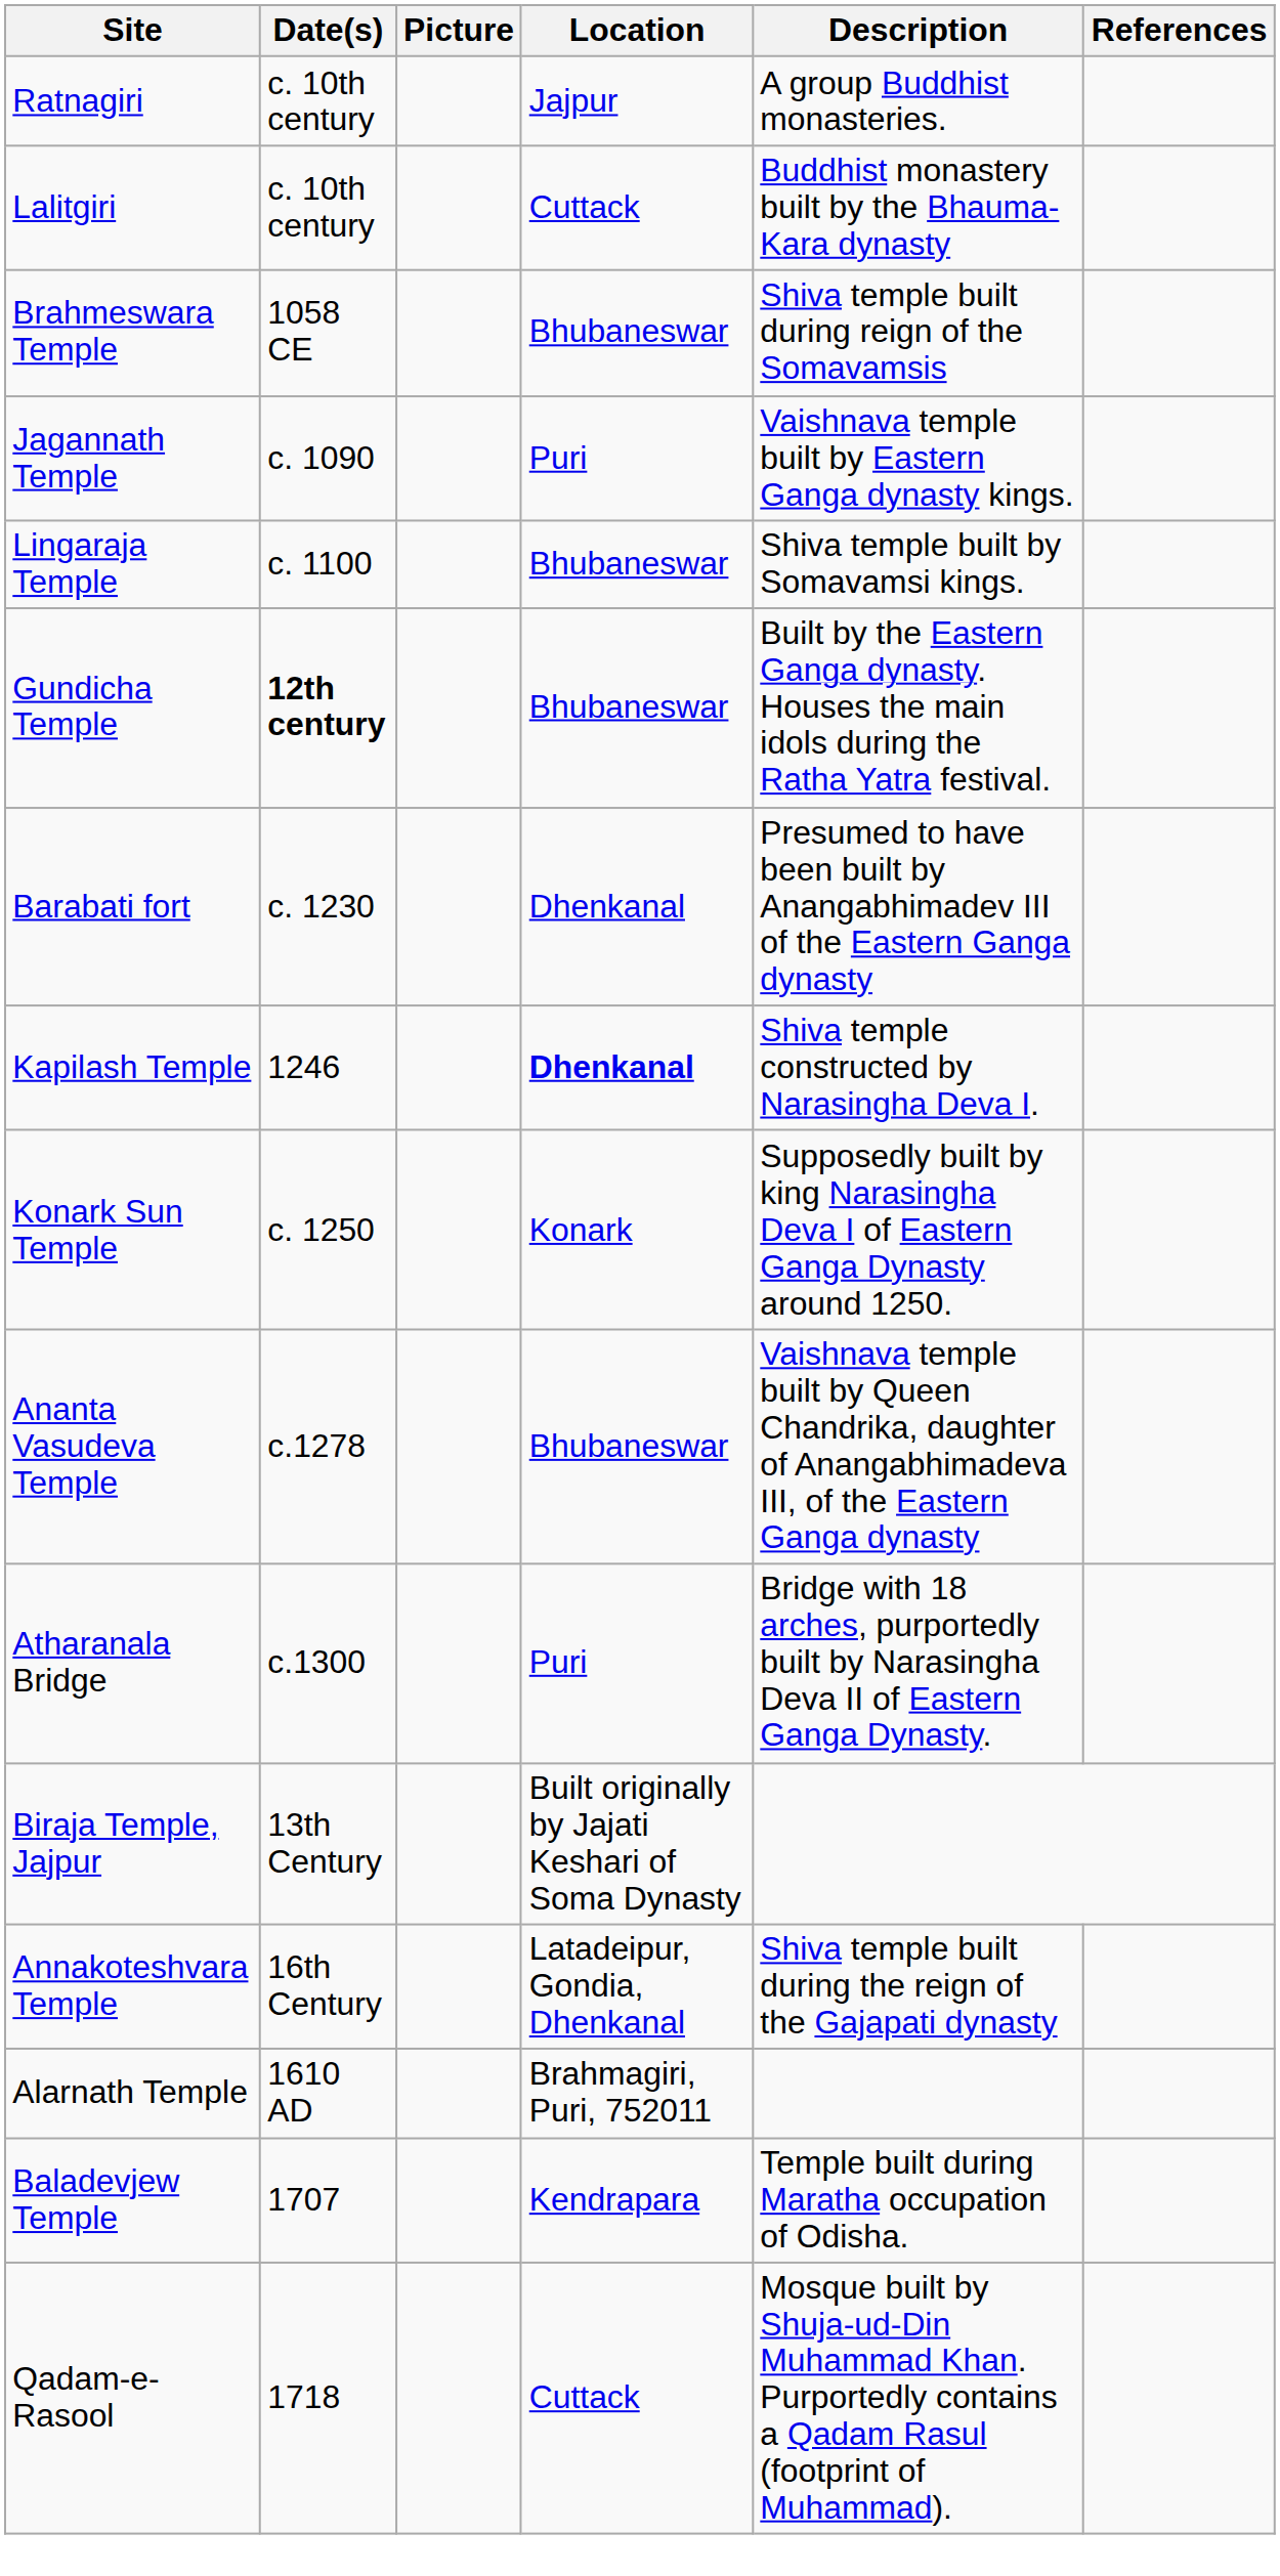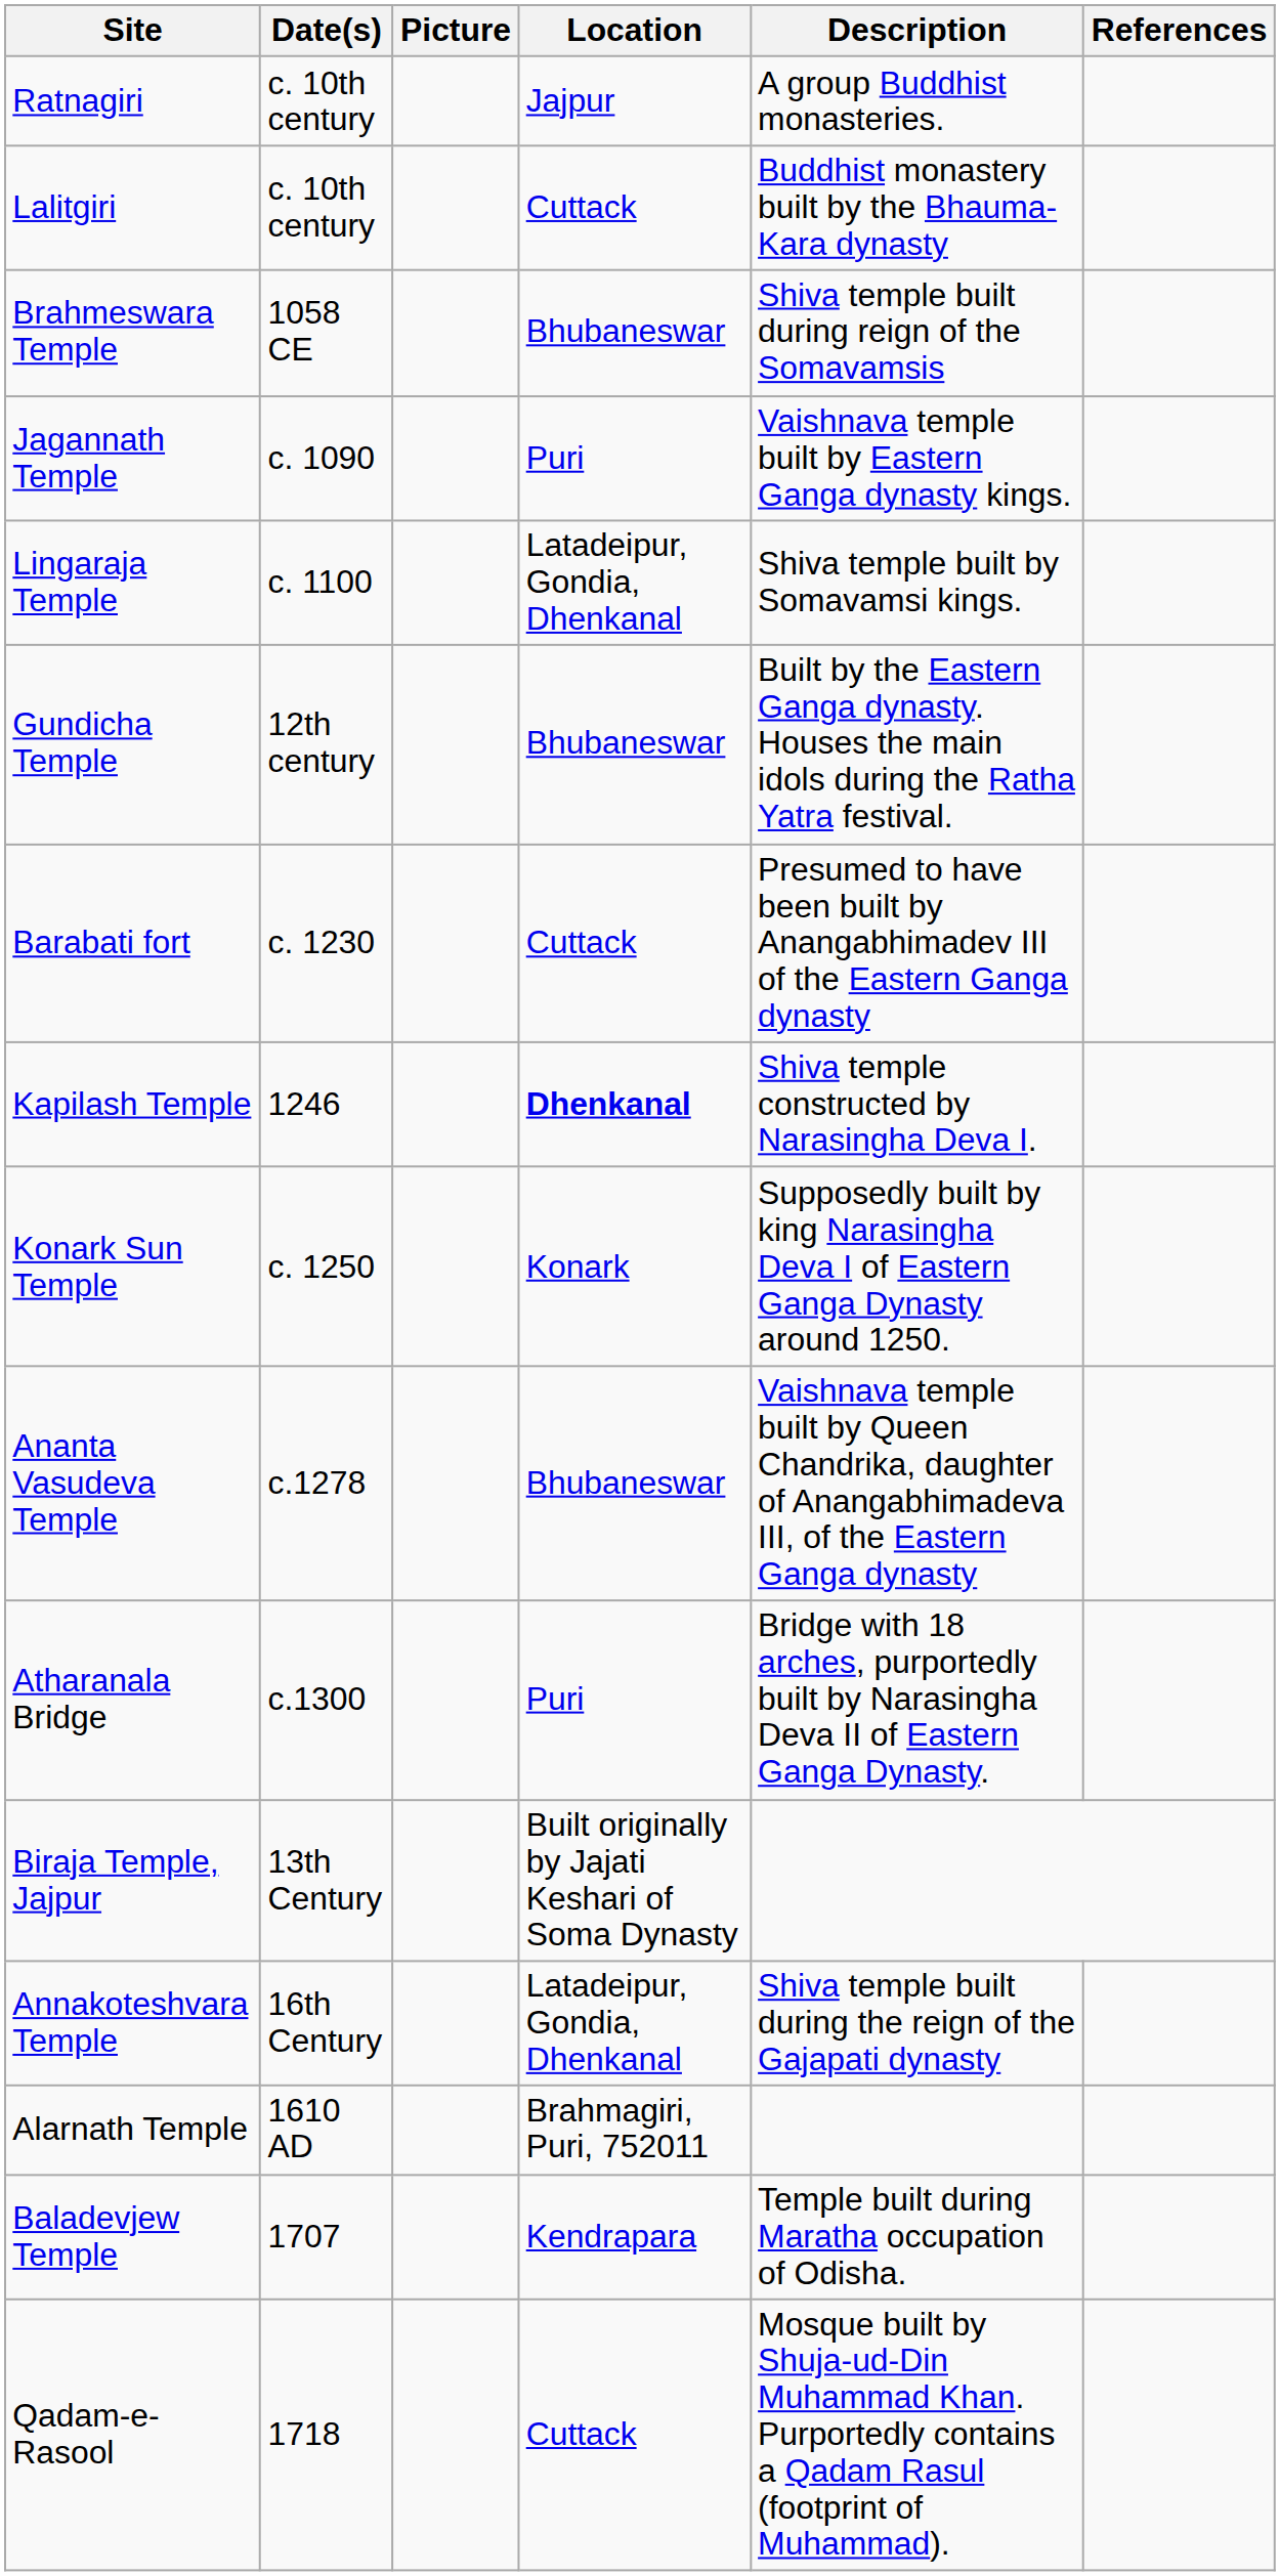Lingaraja Temple | Location: Bhubaneswar -> Latadeipur, Gondia, Dhenkanal
Gundicha Temple | Date(s): bold -> normal
Barabati fort | Location: Dhenkanal -> Cuttack
